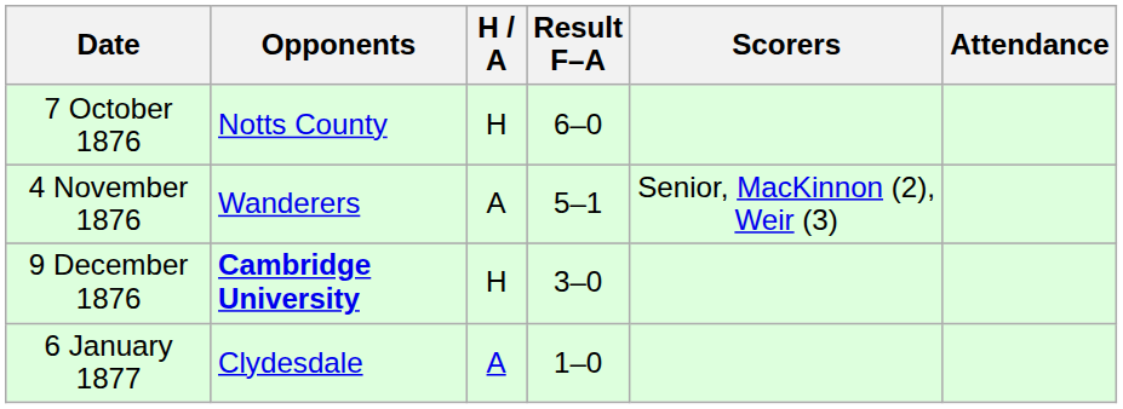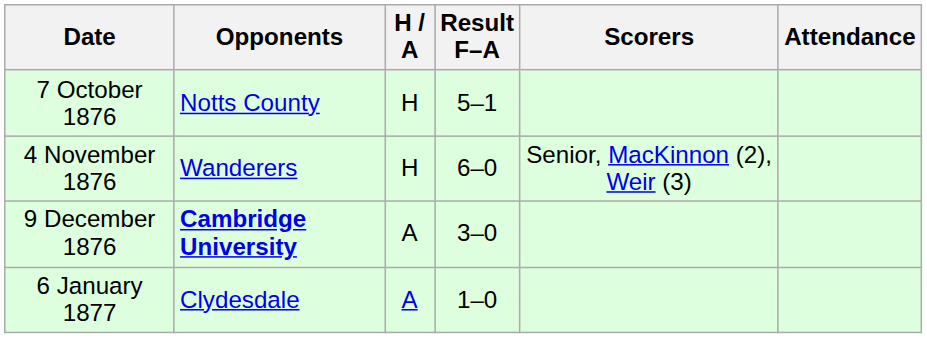7 October 1876 | Result F–A: 6–0 -> 5–1
4 November 1876 | H / A: A -> H
4 November 1876 | Result F–A: 5–1 -> 6–0
9 December 1876 | H / A: H -> A
